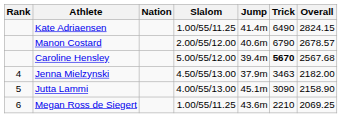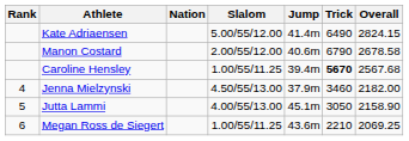Kate Adriaensen | Slalom: 1.00/55/11.25 -> 5.00/55/12.00
Manon Costard | Overall: 2678.57 -> 2678.58
Caroline Hensley | Slalom: 5.00/55/12.00 -> 1.00/55/11.25
Jenna Mielzynski | Trick: 3463 -> 3460
Jutta Lammi | Trick: 3090 -> 3050
